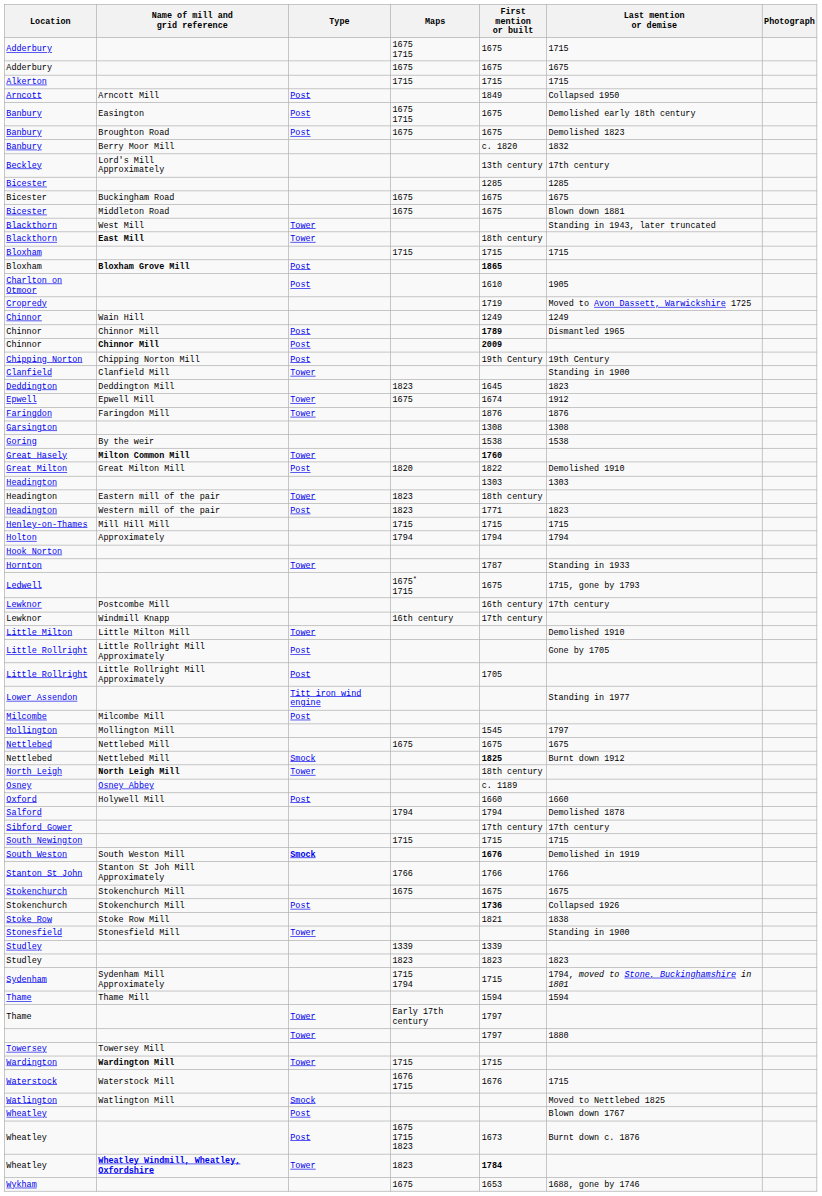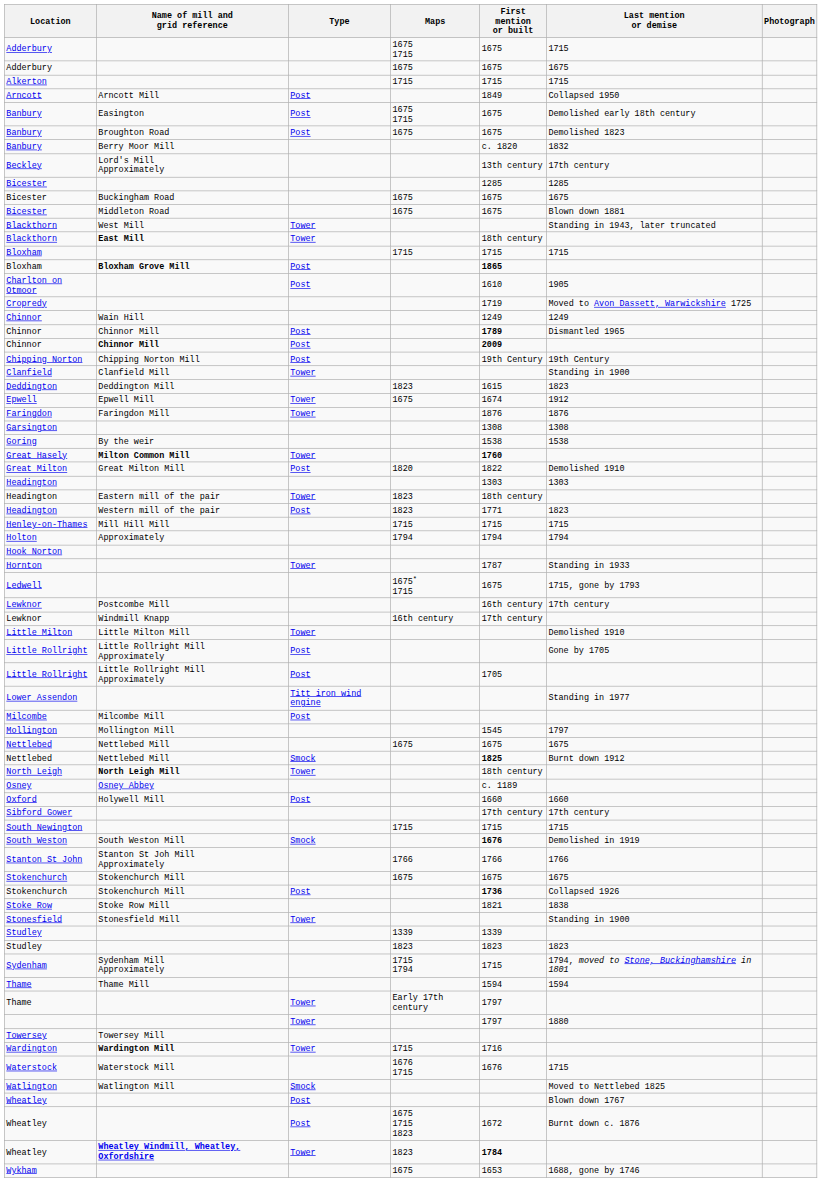Deddington | First mention or built: 1645 -> 1615
- row: Salford | 1794 | 1794 | Demolished 1878
South Weston | Type: bold -> normal
Wardington | First mention or built: 1715 -> 1716
Wheatley / 1675 1715 1823 | First mention or built: 1673 -> 1672
